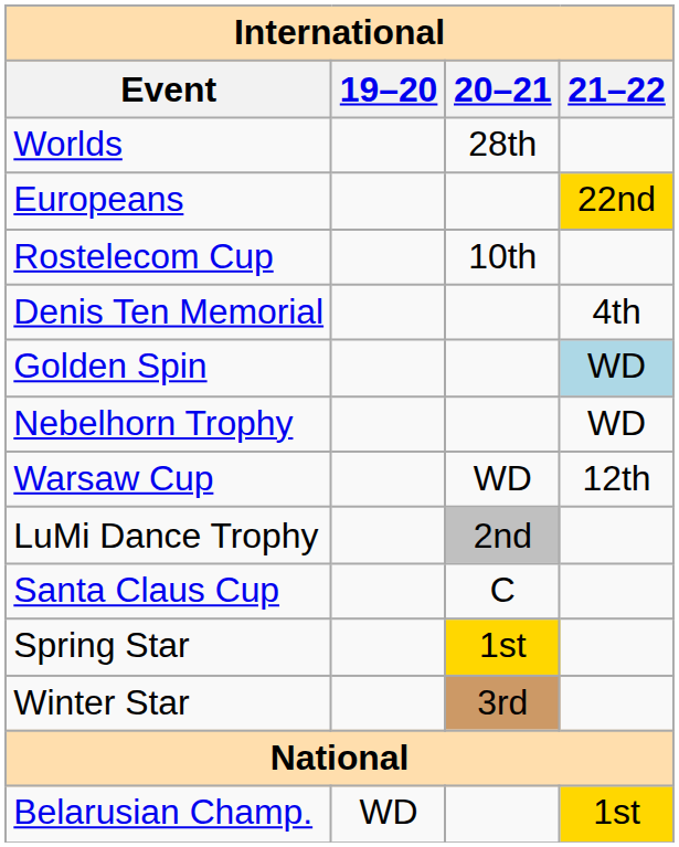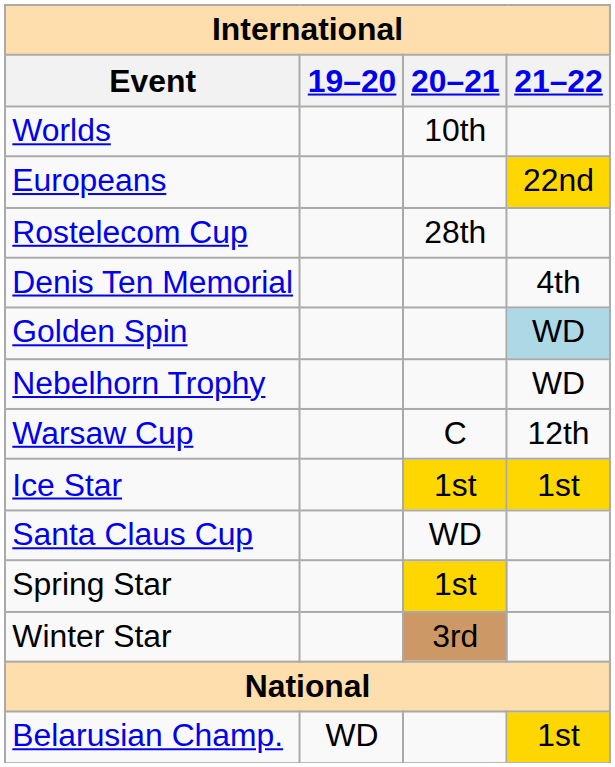Worlds | 20–21: 28th -> 10th
Rostelecom Cup | 20–21: 10th -> 28th
Warsaw Cup | 20–21: WD -> C
+ row: Ice Star | 1st | 1st
- row: LuMi Dance Trophy | 2nd
Santa Claus Cup | 20–21: C -> WD
